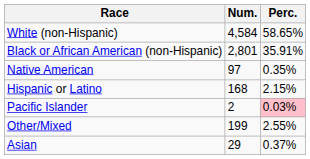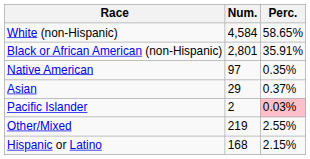rows swapped: Asian <-> Hispanic or Latino
Other/Mixed | Num.: 199 -> 219
